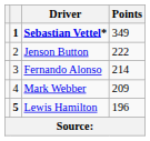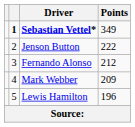Fernando Alonso | Points: 214 -> 212
Lewis Hamilton | column 2: bold -> normal
